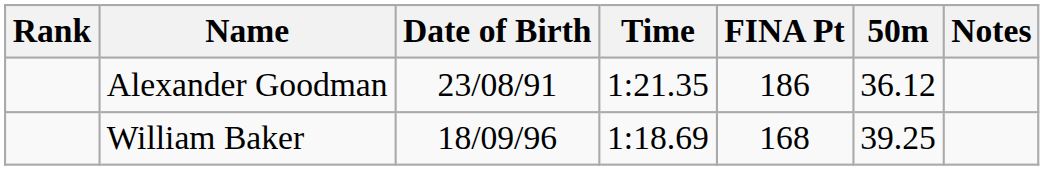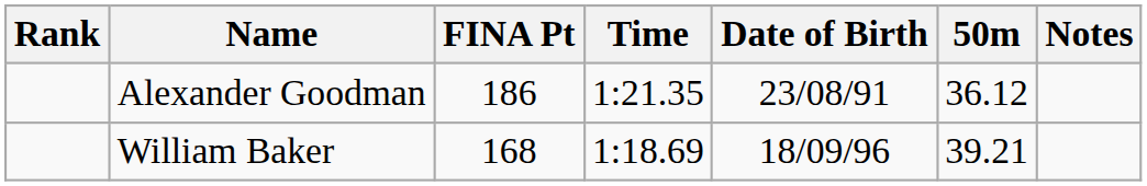columns swapped: Date of Birth <-> FINA Pt
William Baker | 50m: 39.25 -> 39.21
